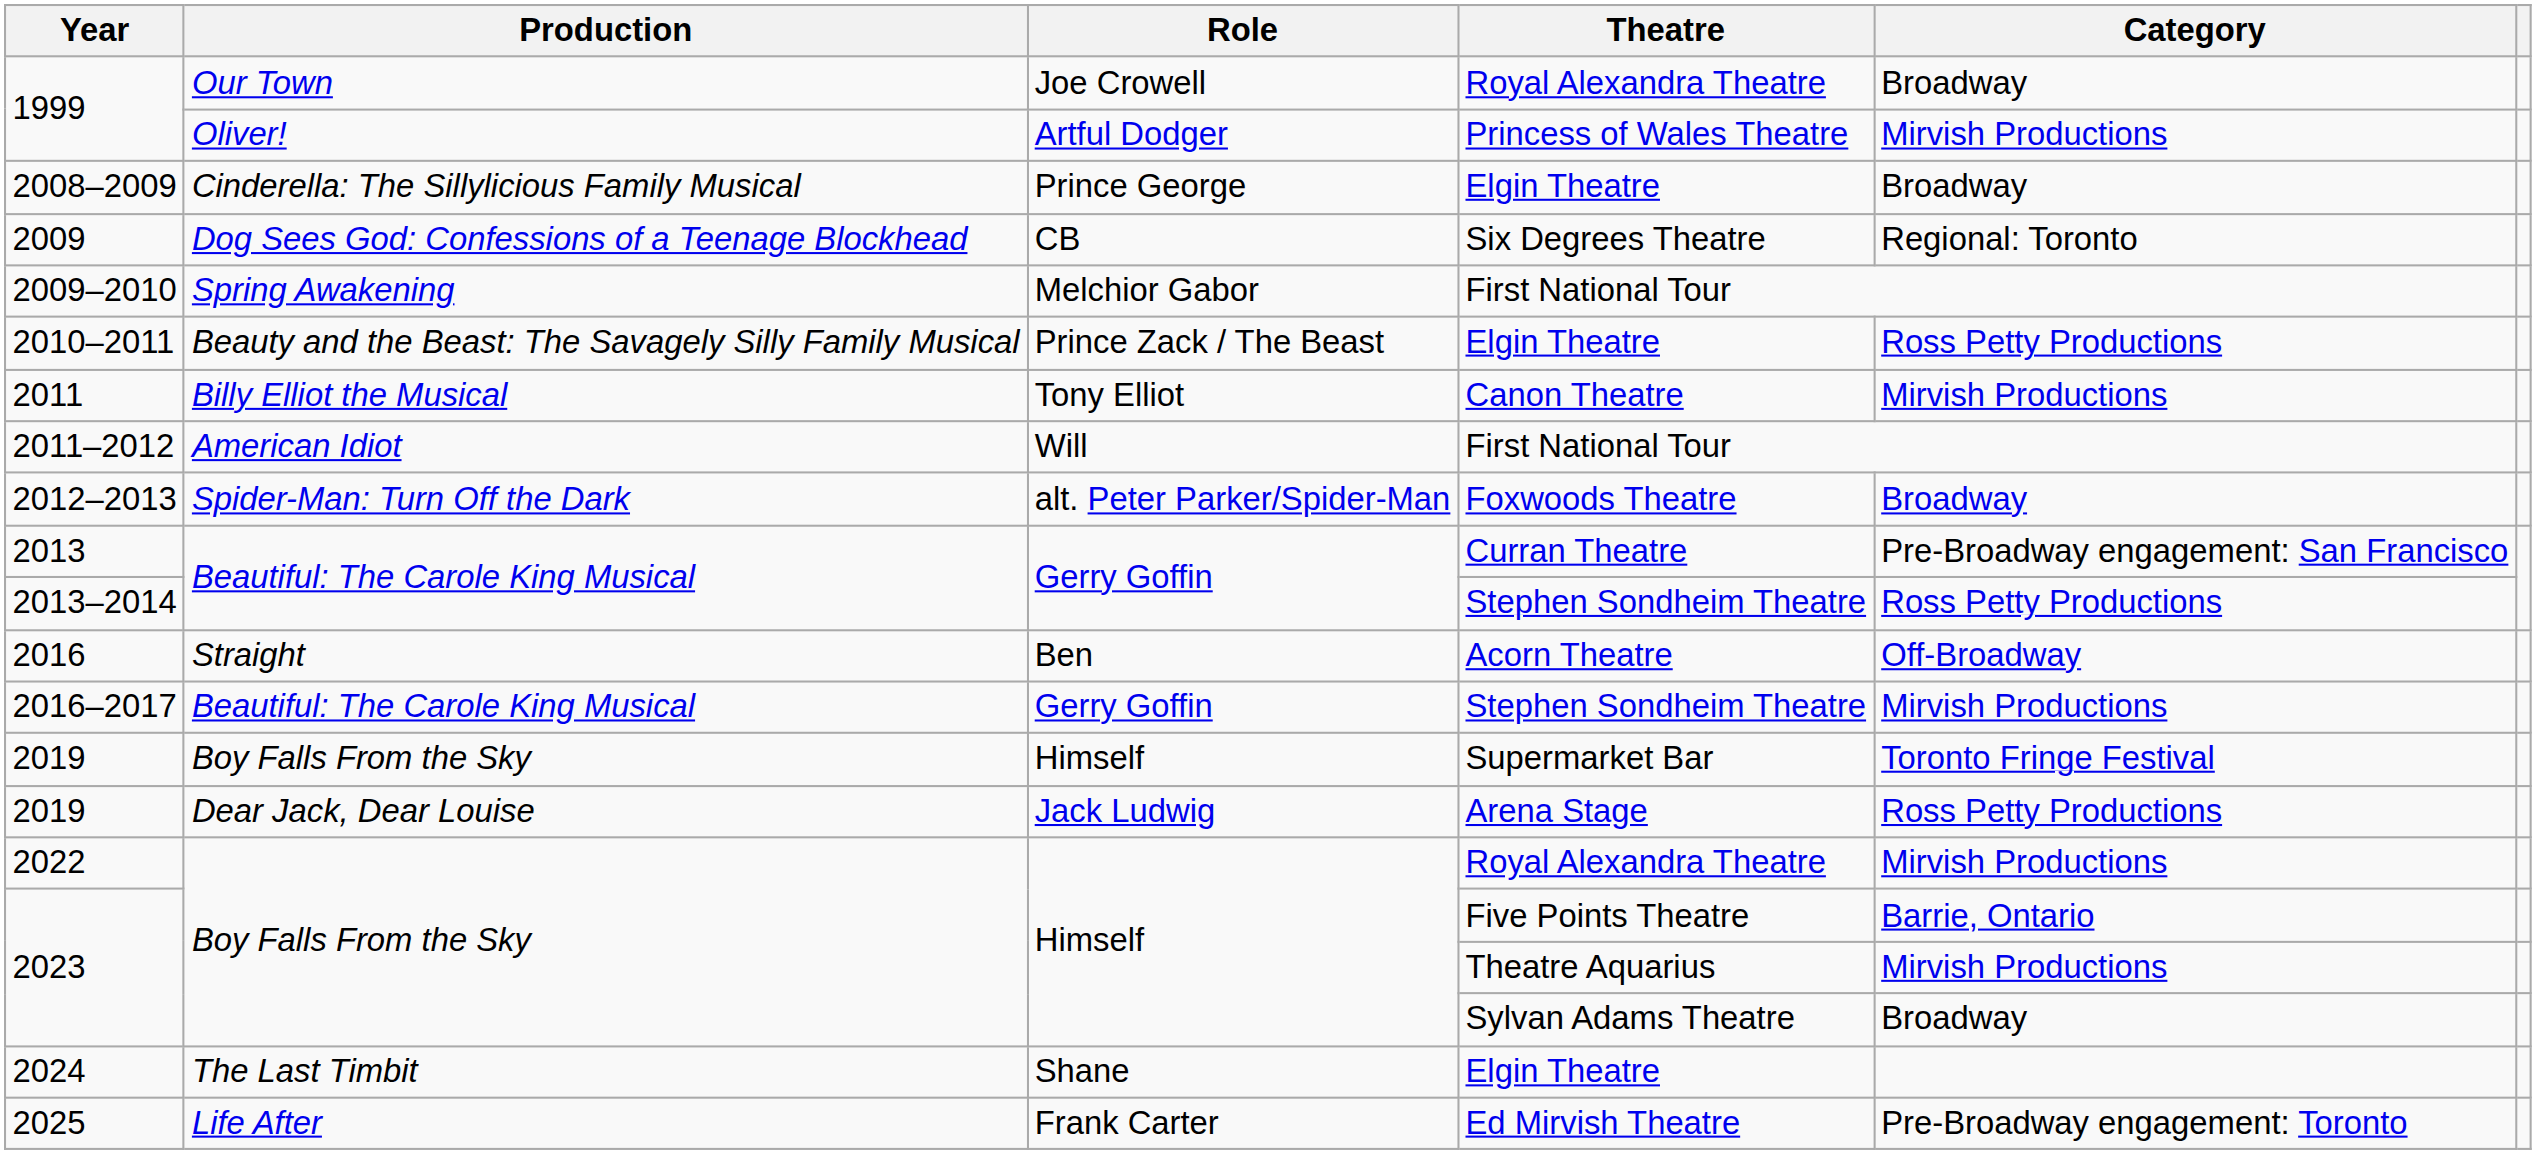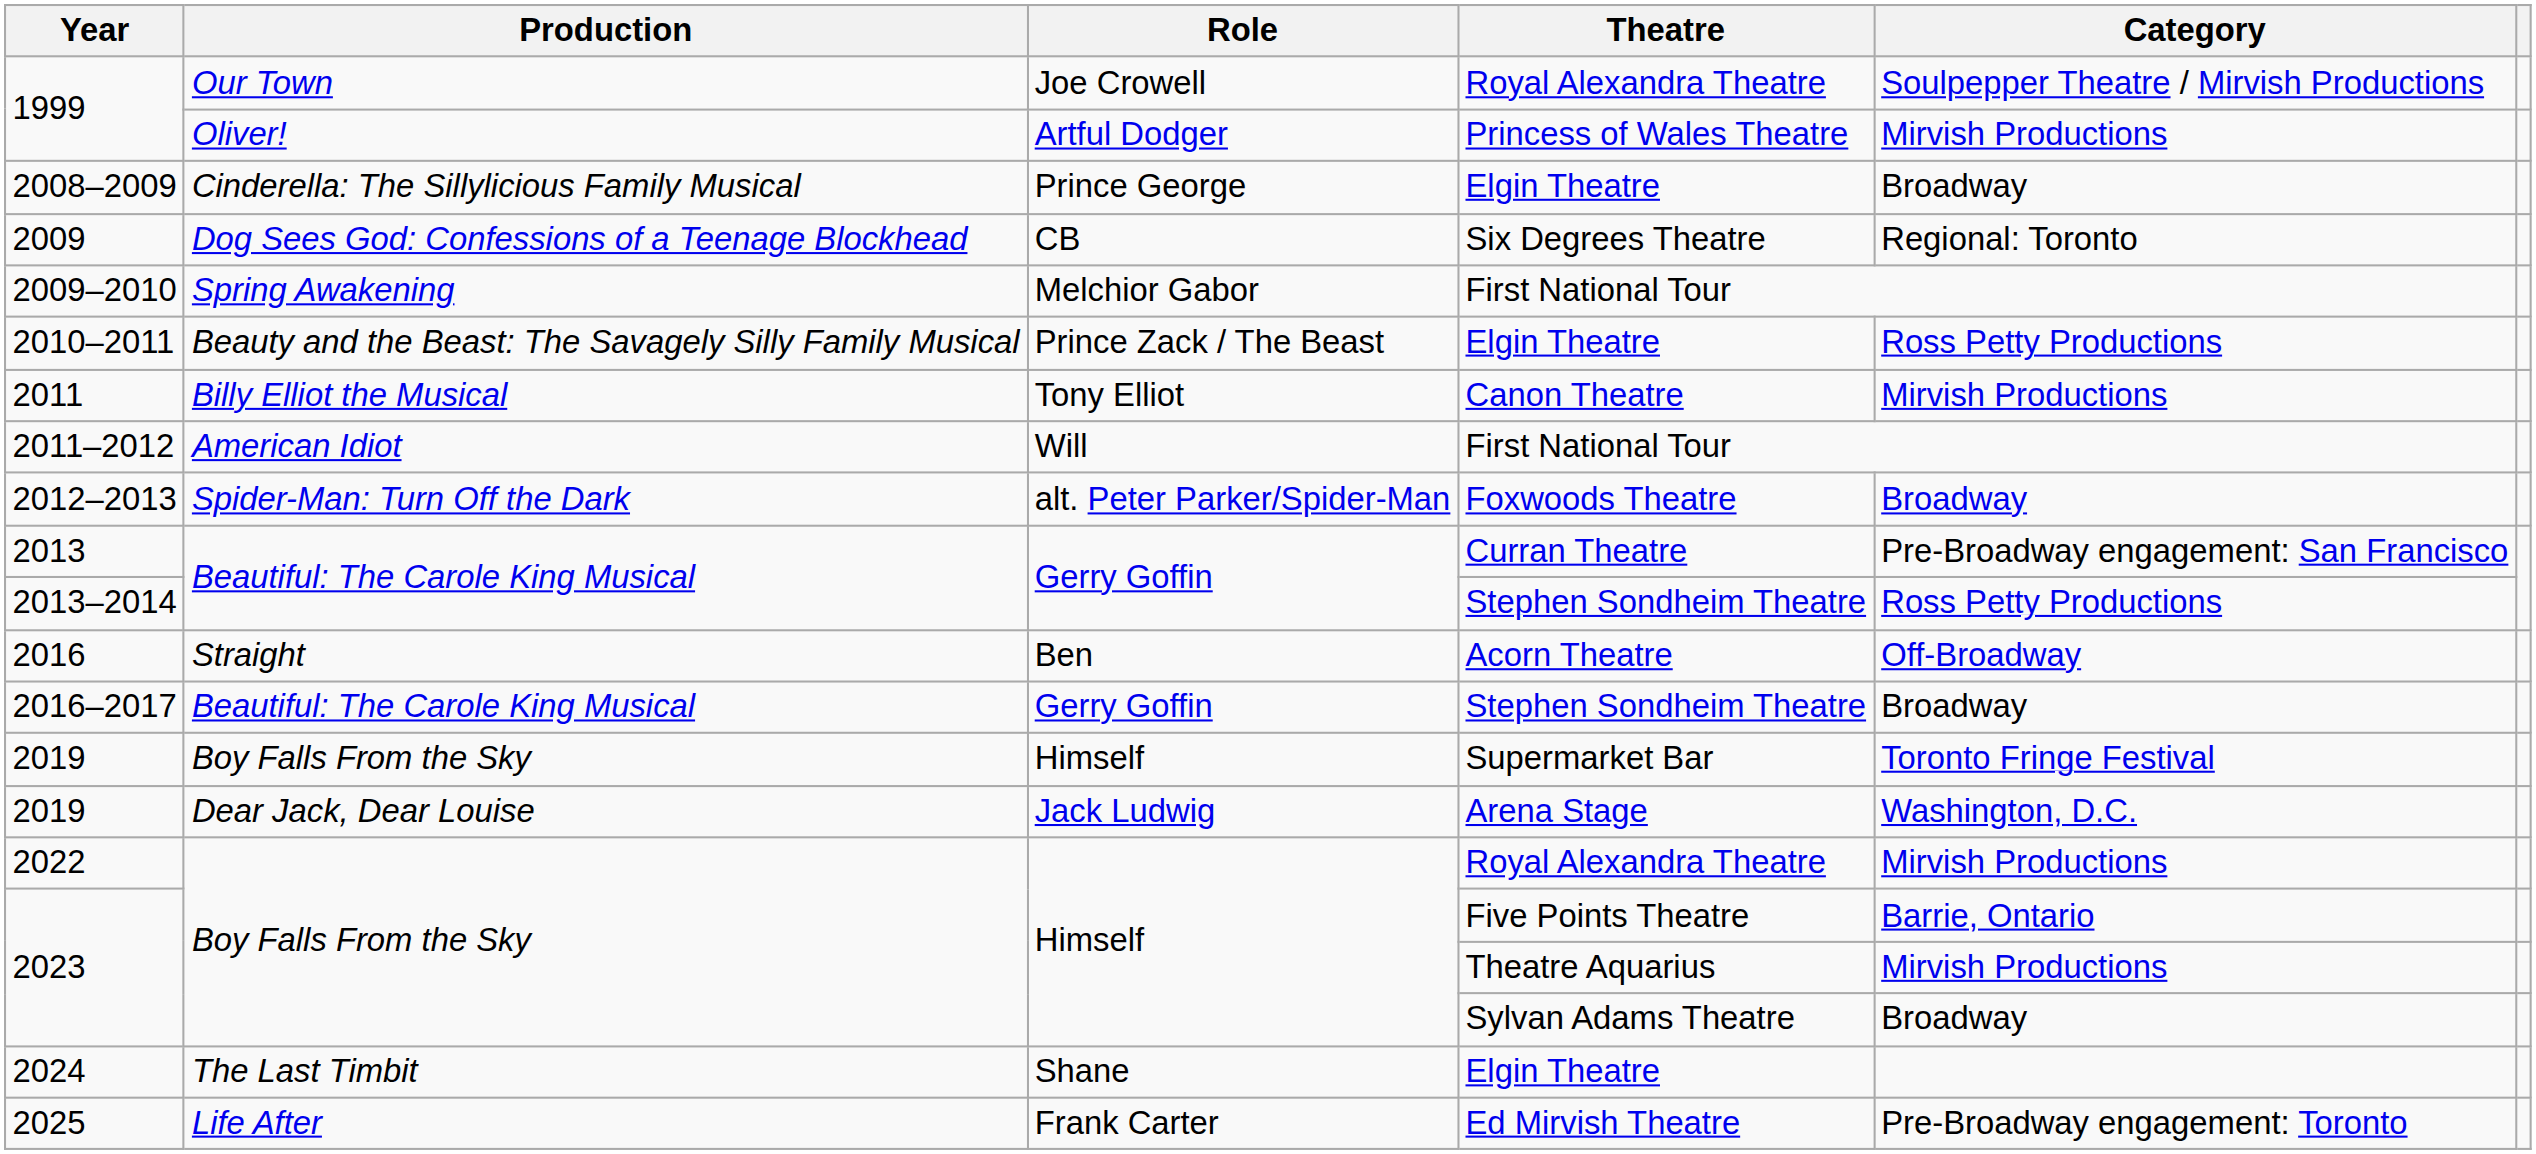1999 / Royal Alexandra Theatre | Category: Broadway -> Soulpepper Theatre / Mirvish Productions
2016–2017 | Category: Mirvish Productions -> Broadway
2019 / Arena Stage | Category: Ross Petty Productions -> Washington, D.C.
